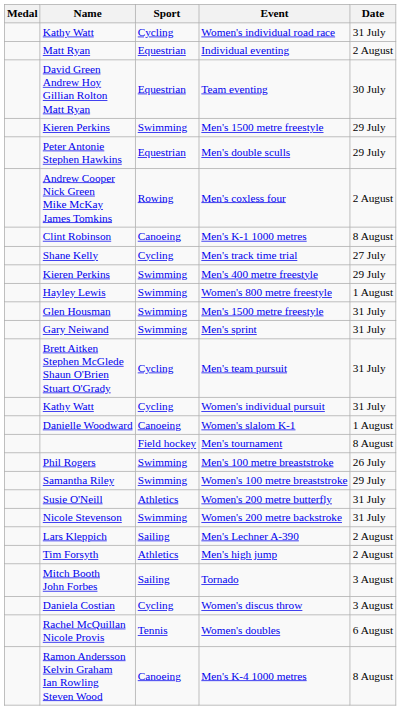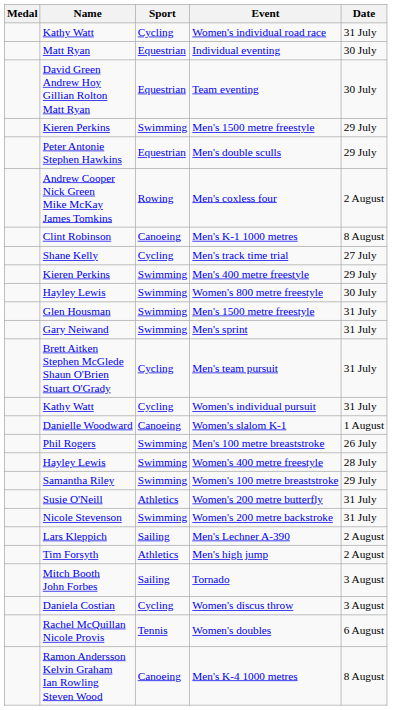Individual eventing | Date: 2 August -> 30 July
Women's 800 metre freestyle | Date: 1 August -> 30 July
- row: Field hockey | Men's tournament | 8 August
+ row: Hayley Lewis | Swimming | Women's 400 metre freestyle | 28 July
